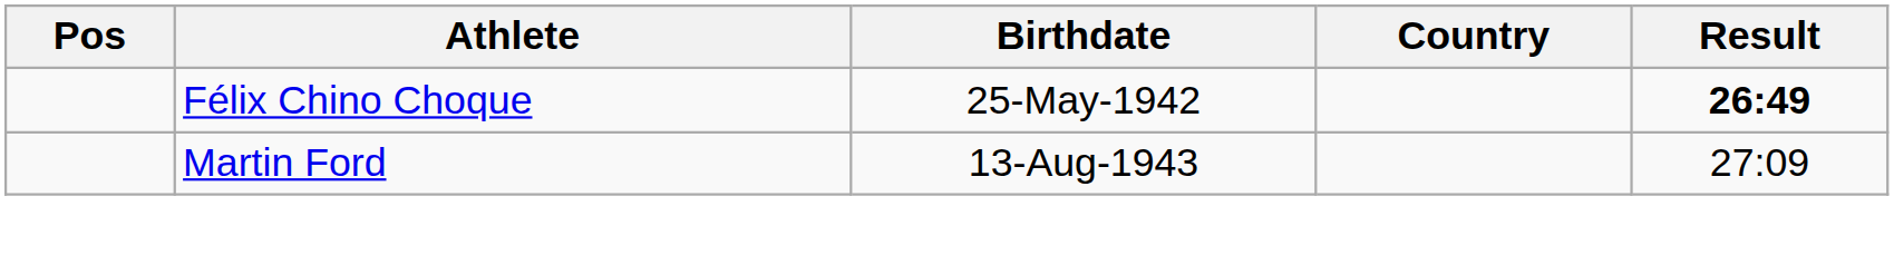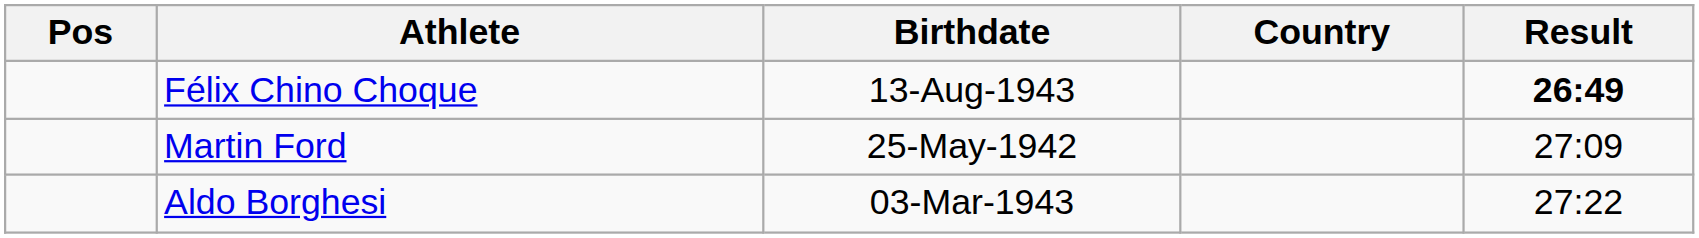Félix Chino Choque | Birthdate: 25-May-1942 -> 13-Aug-1943
Martin Ford | Birthdate: 13-Aug-1943 -> 25-May-1942
+ row: Aldo Borghesi | 03-Mar-1943 | 27:22
